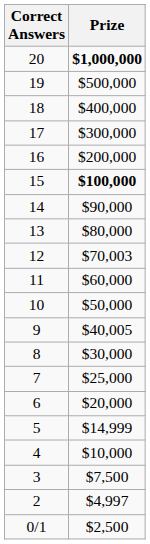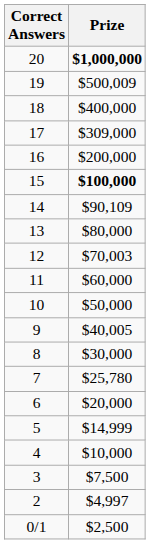19 | Prize: $500,000 -> $500,009
17 | Prize: $300,000 -> $309,000
14 | Prize: $90,000 -> $90,109
7 | Prize: $25,000 -> $25,780
